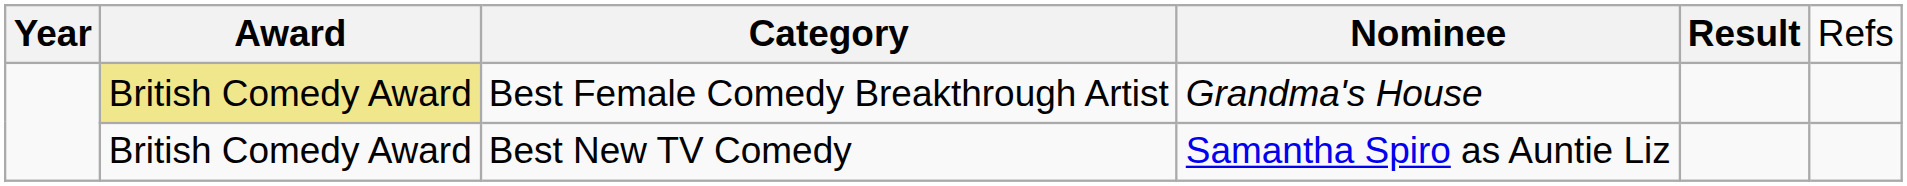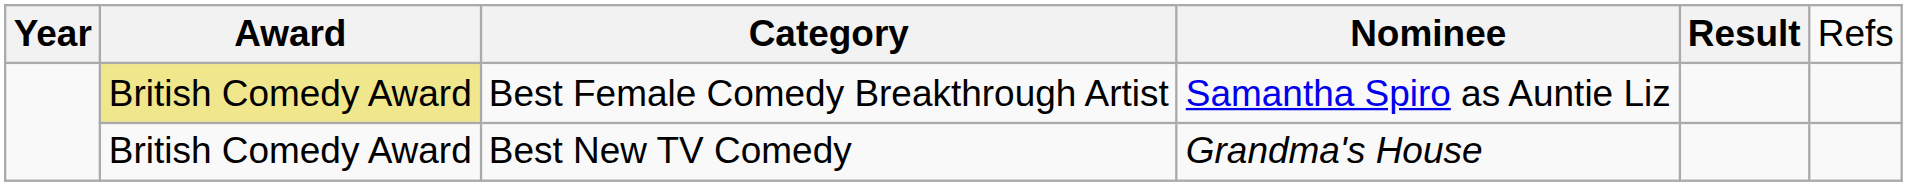Best Female Comedy Breakthrough Artist | column 4: Grandma's House -> Samantha Spiro as Auntie Liz
Best New TV Comedy | column 4: Samantha Spiro as Auntie Liz -> Grandma's House
